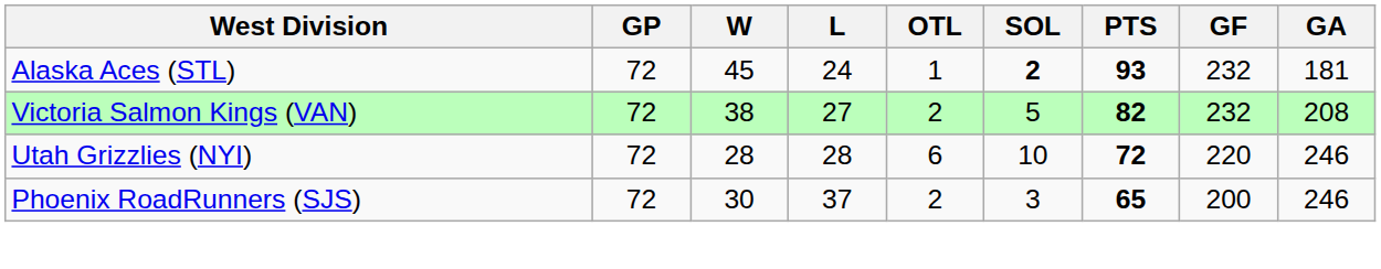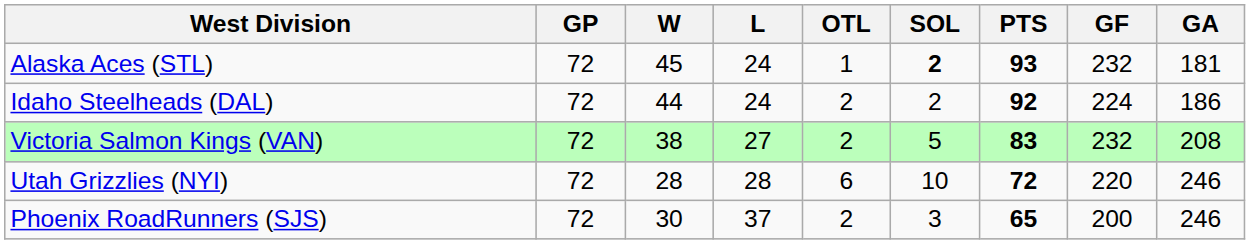+ row: Idaho Steelheads (DAL) | 72 | 44 | 24 | 2 | 2 | 92 | 224 | 186
Victoria Salmon Kings (VAN) | PTS: 82 -> 83
